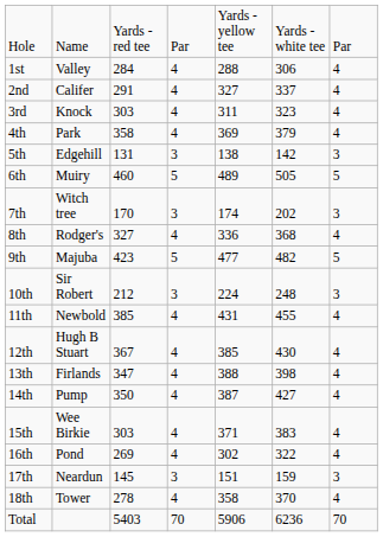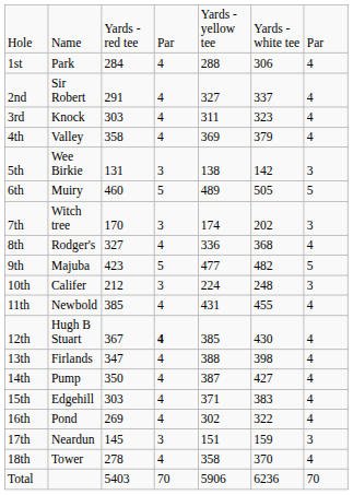1st | column 2: Valley -> Park
2nd | column 2: Califer -> Sir Robert
4th | column 2: Park -> Valley
5th | column 2: Edgehill -> Wee Birkie
10th | column 2: Sir Robert -> Califer
12th | column 4: normal -> bold
15th | column 2: Wee Birkie -> Edgehill
